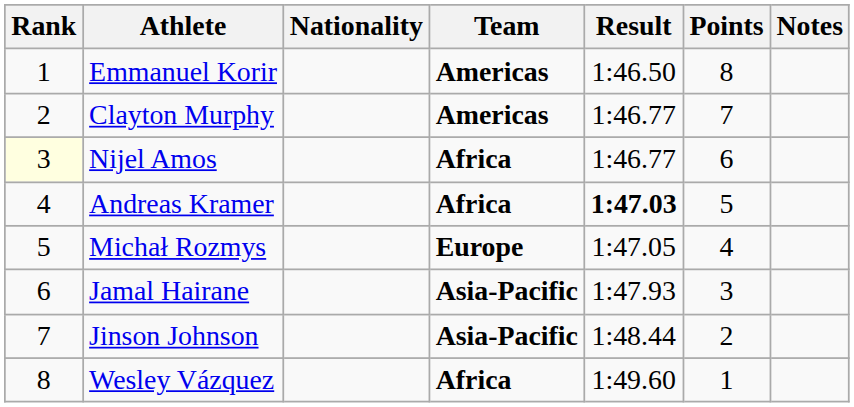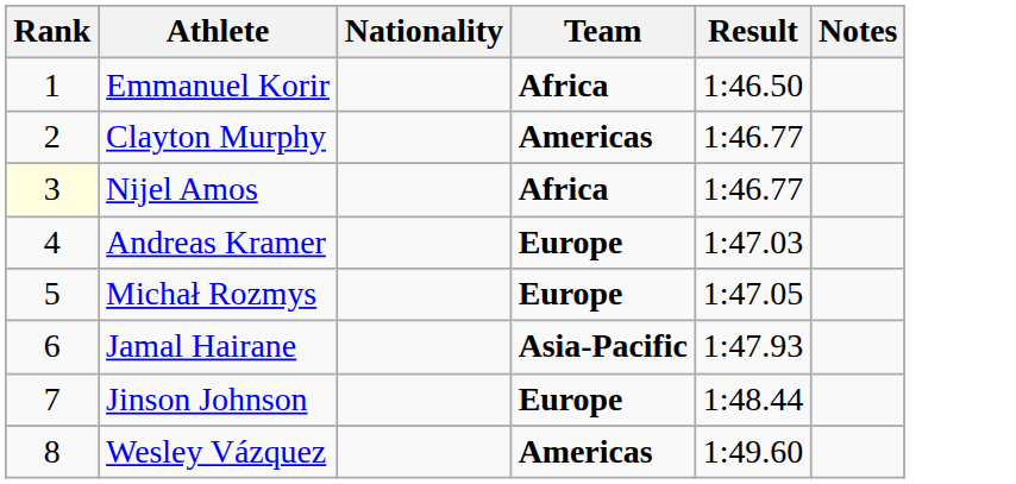- column: Points | 8 | 7 | 6 | 5 | 4 | 3 | 2 | 1
Emmanuel Korir | Team: Americas -> Africa
Andreas Kramer | Team: Africa -> Europe
Andreas Kramer | Result: bold -> normal
Jinson Johnson | Team: Asia-Pacific -> Europe
Wesley Vázquez | Team: Africa -> Americas
